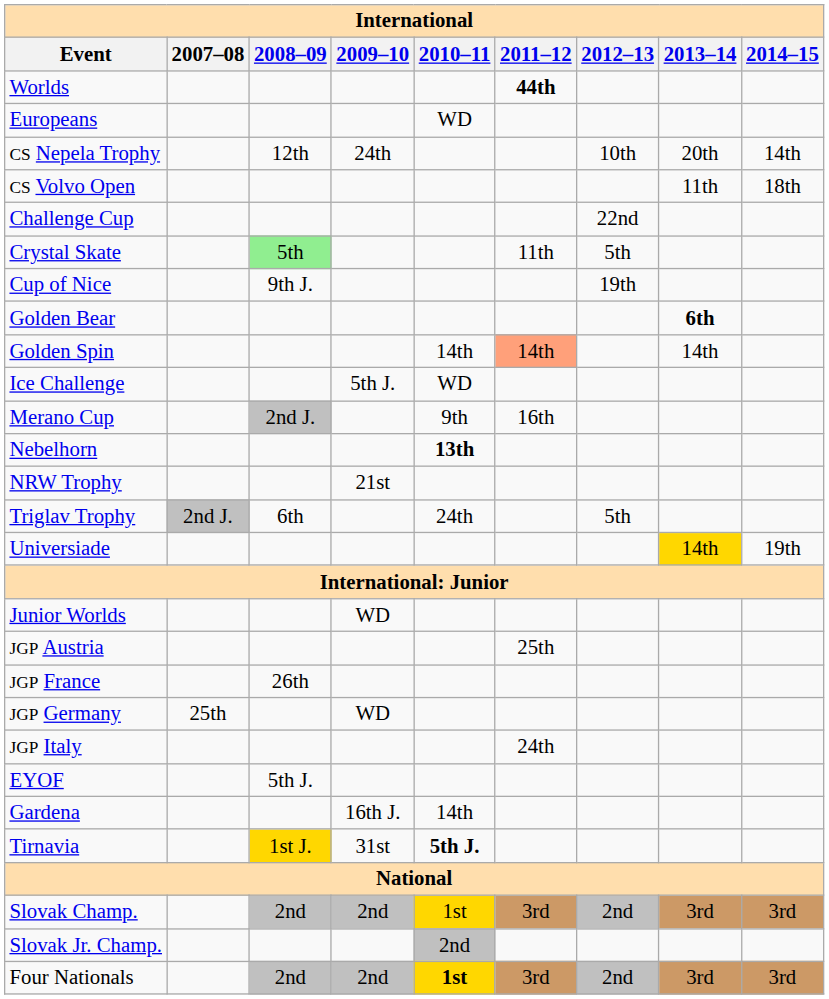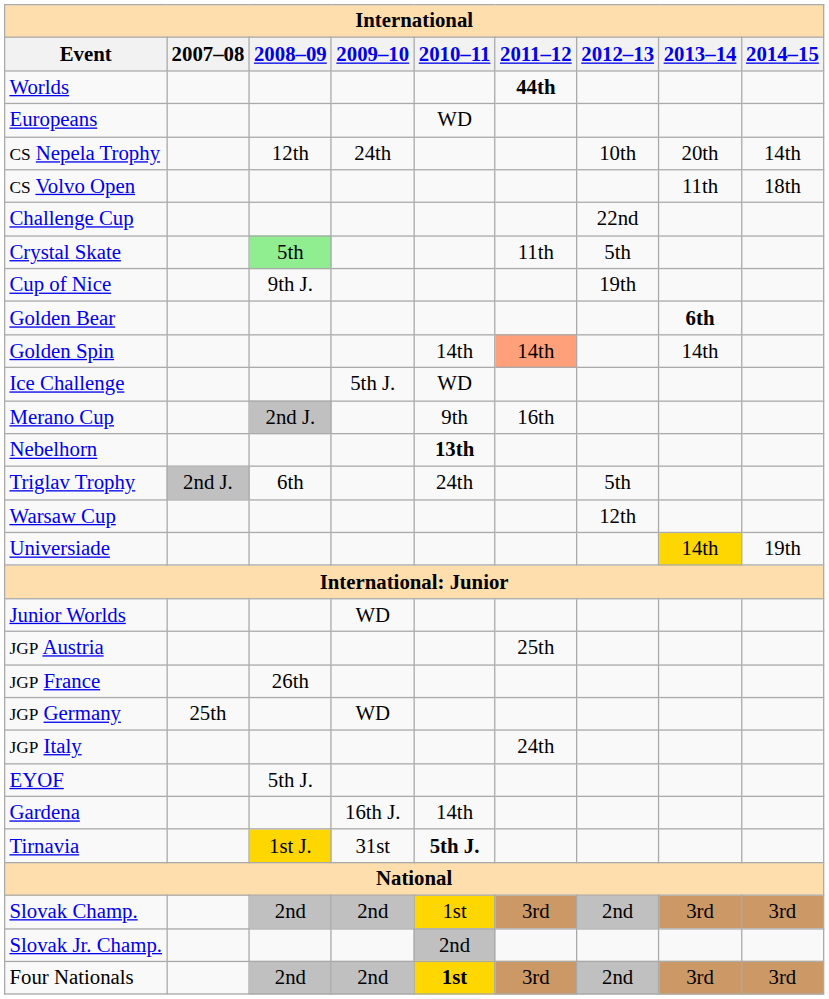- row: NRW Trophy | 21st
+ row: Warsaw Cup | 12th
